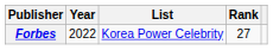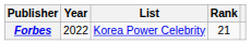Forbes | Rank: 27 -> 21
